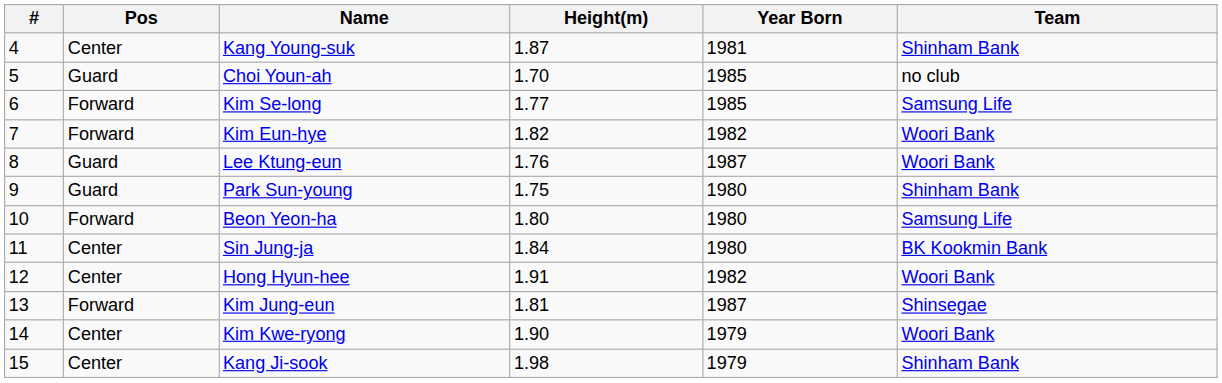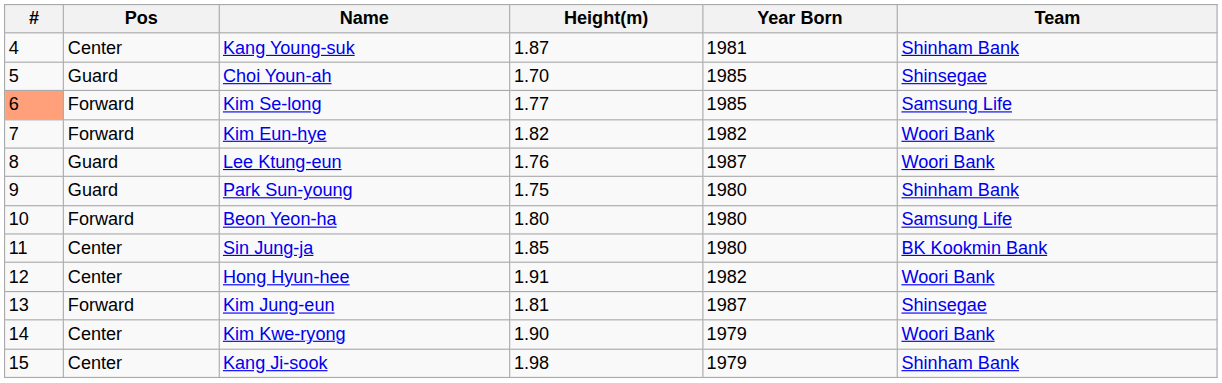Choi Youn-ah | Team: no club -> Shinsegae
Kim Se-long | #: no background -> lightsalmon background
Sin Jung-ja | Height(m): 1.84 -> 1.85
